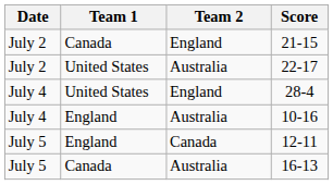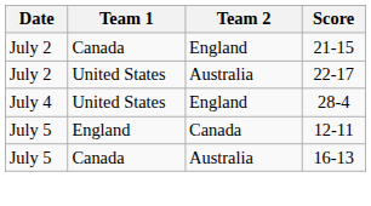- row: July 4 | England | Australia | 10-16
